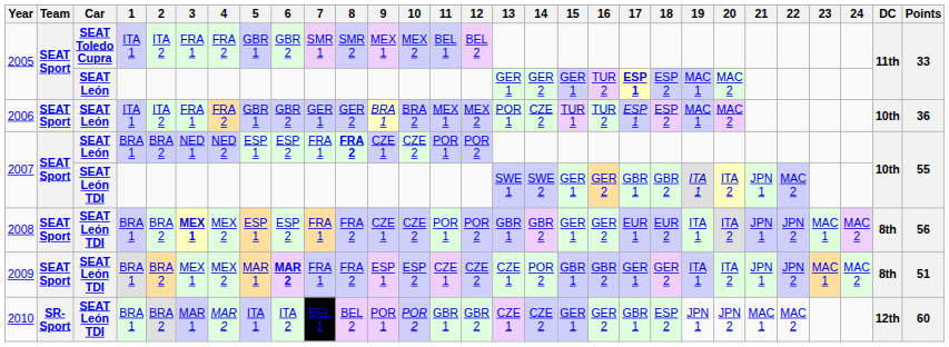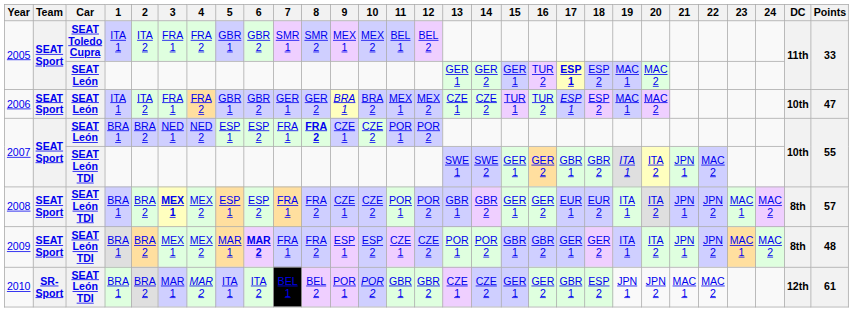2006 | 13: POR 1 -> CZE 1
2006 | Points: 36 -> 47
2008 | Points: 56 -> 57
2009 | 13: CZE 1 -> POR 1
2009 | Points: 51 -> 48
2010 | Points: 60 -> 61
